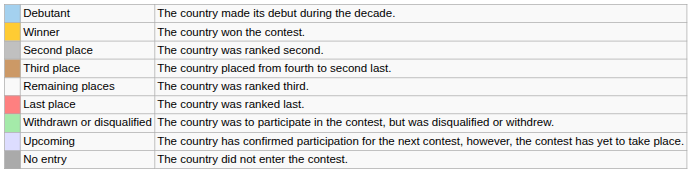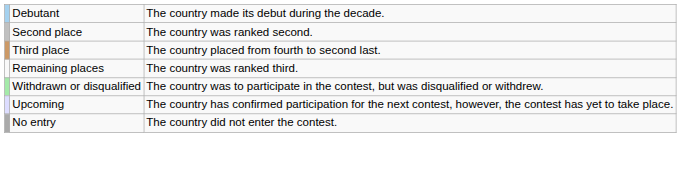- row: Winner | The country won the contest.
- row: Last place | The country was ranked last.
